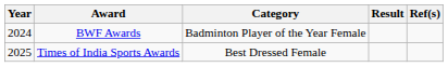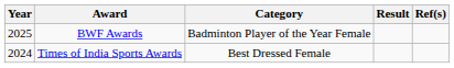BWF Awards | Year: 2024 -> 2025
Times of India Sports Awards | Year: 2025 -> 2024
